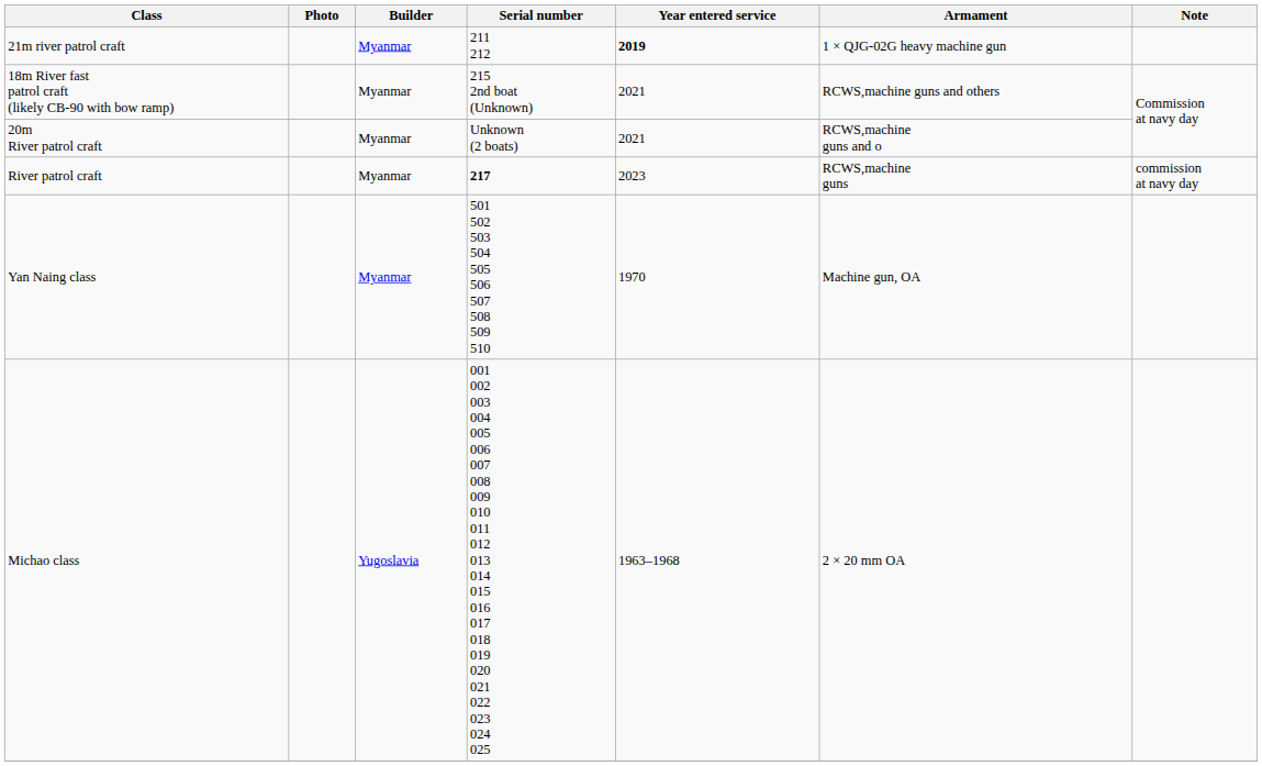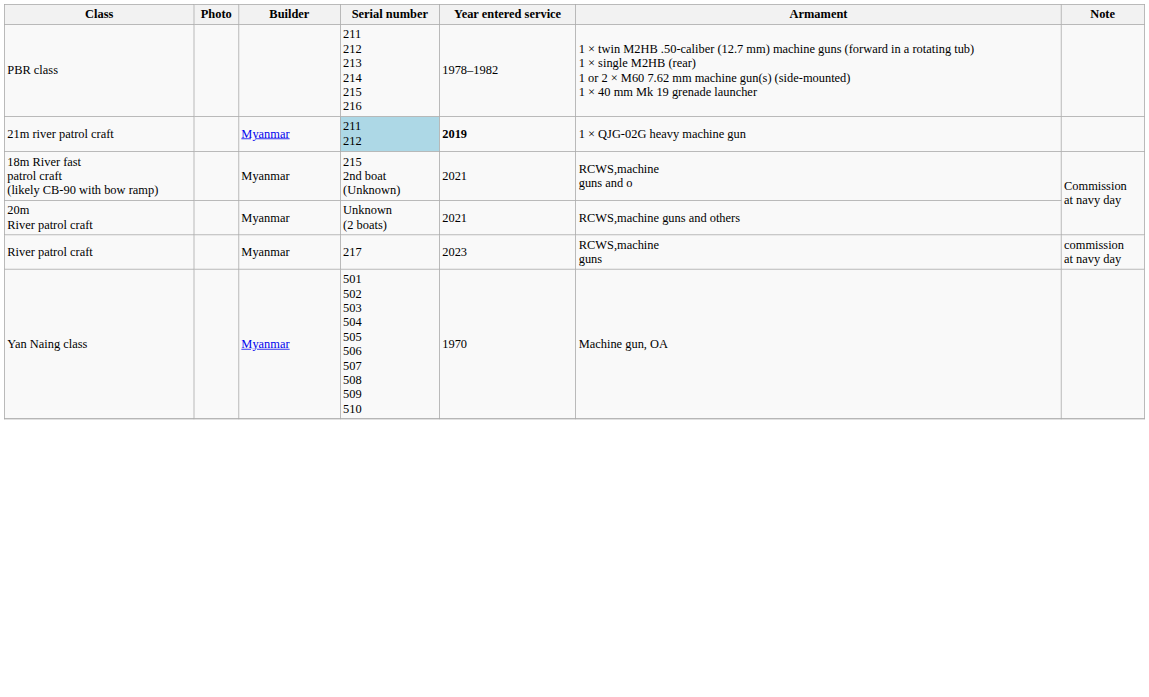+ row: PBR class | 211 212 213 214 215 216 | 1978–1982 | 1 × twin M2HB .50-caliber (12.7 mm) machine guns (forward in a rotating tub) 1 × single M2HB (rear) 1 or 2 × M60 7.62 mm machine gun(s) (side-mounted) 1 × 40 mm Mk 19 grenade launcher
21m river patrol craft | Serial number: no background -> lightblue background
18m River fast patrol craft (likely CB-90 with bow ramp) | Armament: RCWS,machine guns and others -> RCWS,machine guns and o
20m River patrol craft | Armament: RCWS,machine guns and o -> RCWS,machine guns and others
River patrol craft | Serial number: bold -> normal
- row: Michao class | Yugoslavia | 001 002 003 004 005 006 007 008 009 010 011 012 013 014 015 016 017 018 019 020 021 022 023 024 025 | 1963–1968 | 2 × 20 mm OA
